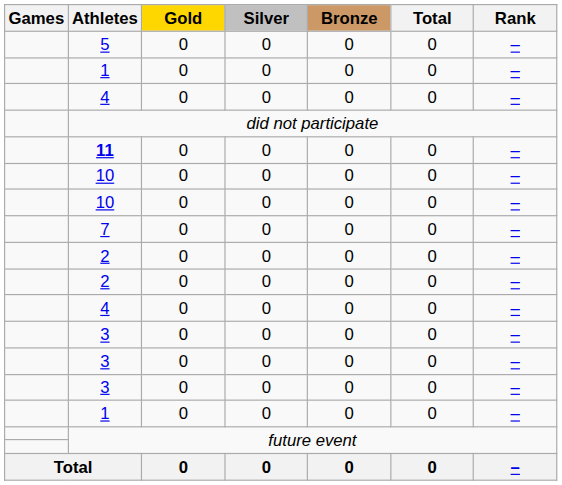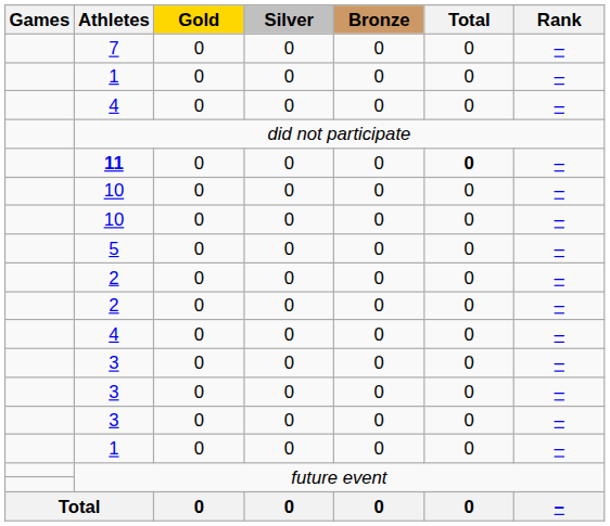rows swapped: 7 <-> 5
11 | Total: normal -> bold
